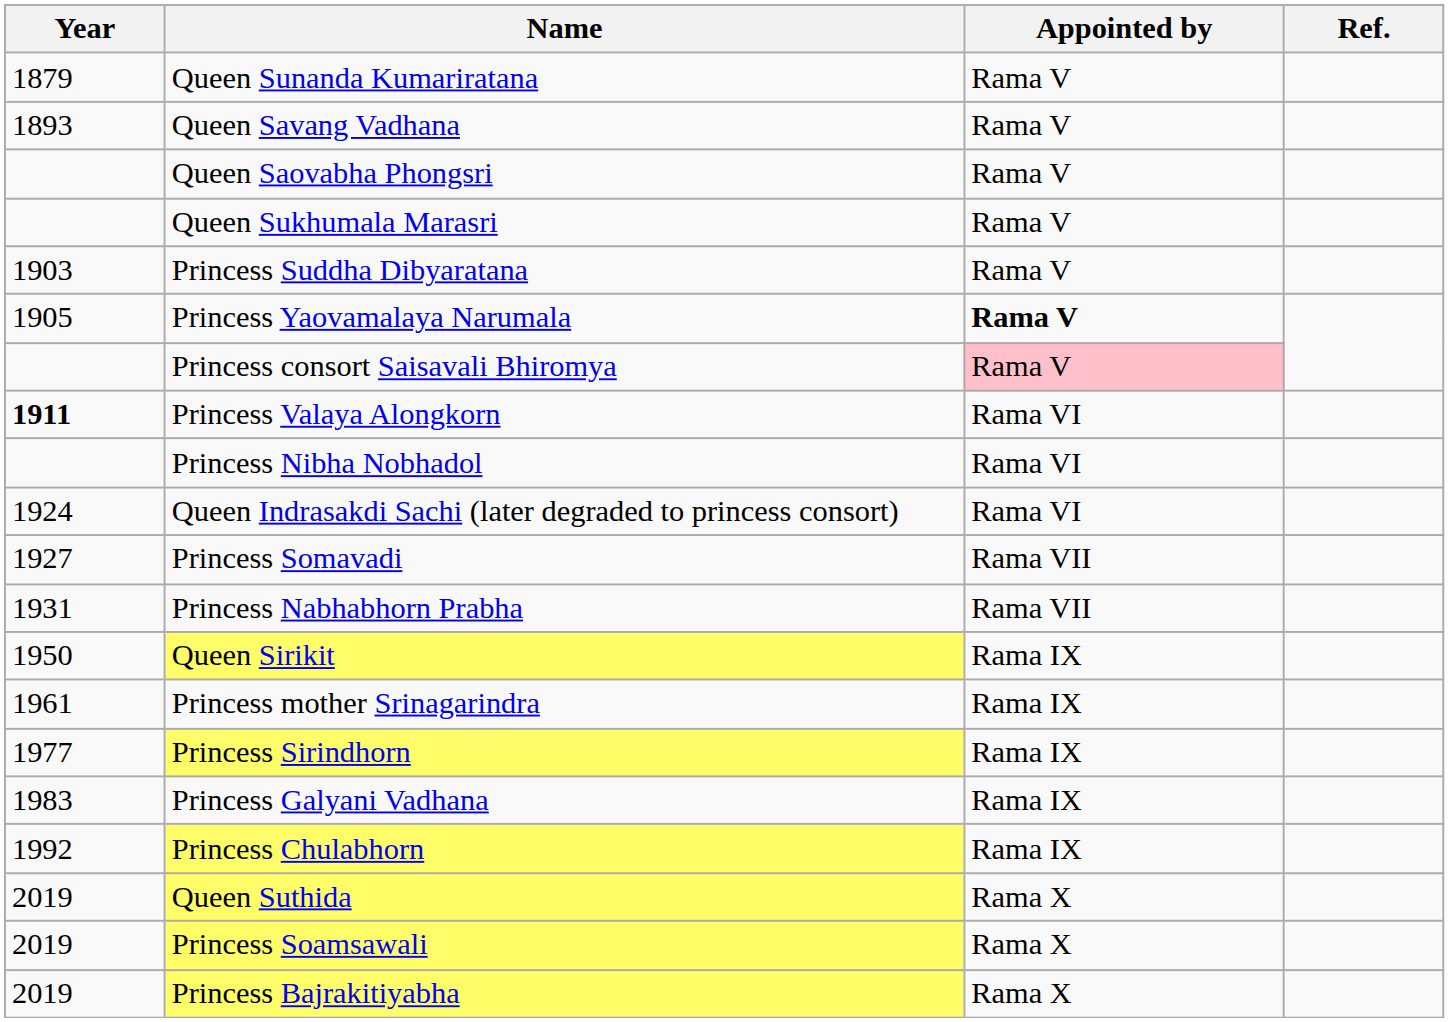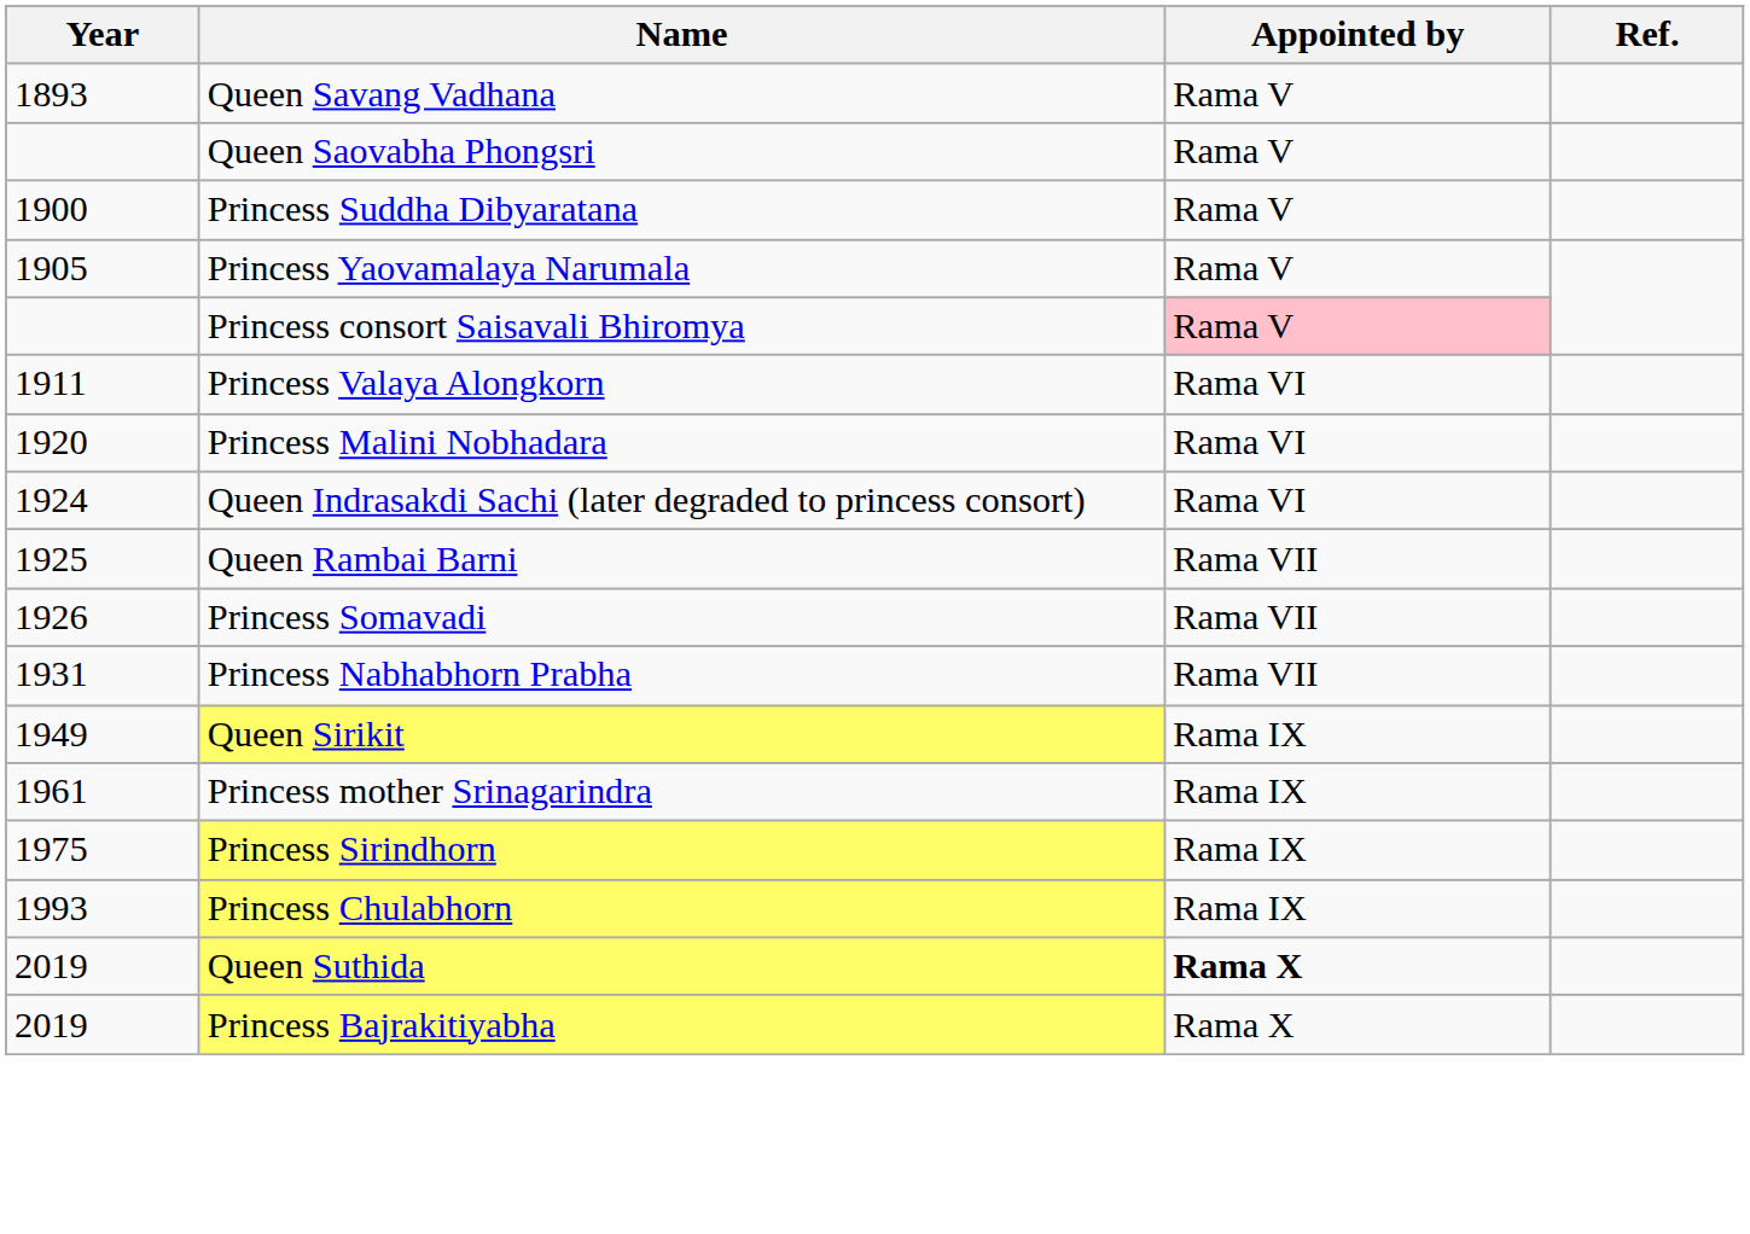- row: 1879 | Queen Sunanda Kumariratana | Rama V
- row: Queen Sukhumala Marasri | Rama V
Princess Suddha Dibyaratana | Year: 1903 -> 1900
Princess Yaovamalaya Narumala | Appointed by: bold -> normal
Princess Valaya Alongkorn | Year: bold -> normal
+ row: 1920 | Princess Malini Nobhadara | Rama VI
- row: Princess Nibha Nobhadol | Rama VI
+ row: 1925 | Queen Rambai Barni | Rama VII
Princess Somavadi | Year: 1927 -> 1926
Queen Sirikit | Year: 1950 -> 1949
Princess Sirindhorn | Year: 1977 -> 1975
- row: 1983 | Princess Galyani Vadhana | Rama IX
Princess Chulabhorn | Year: 1992 -> 1993
Queen Suthida | Appointed by: normal -> bold
- row: 2019 | Princess Soamsawali | Rama X
